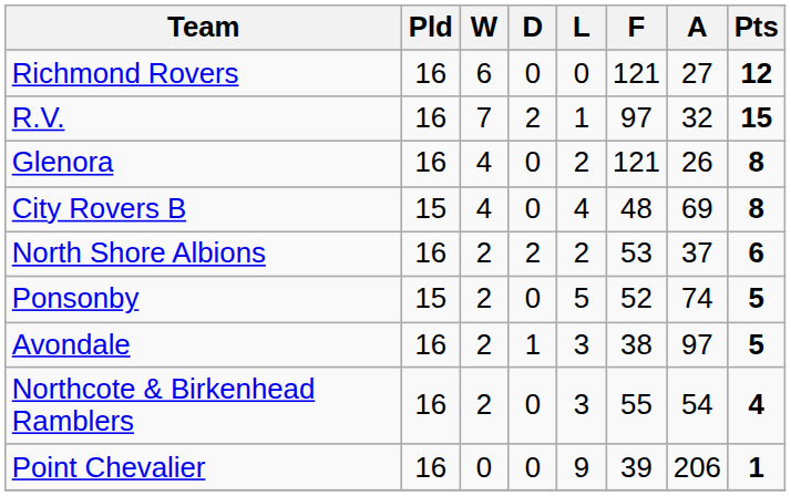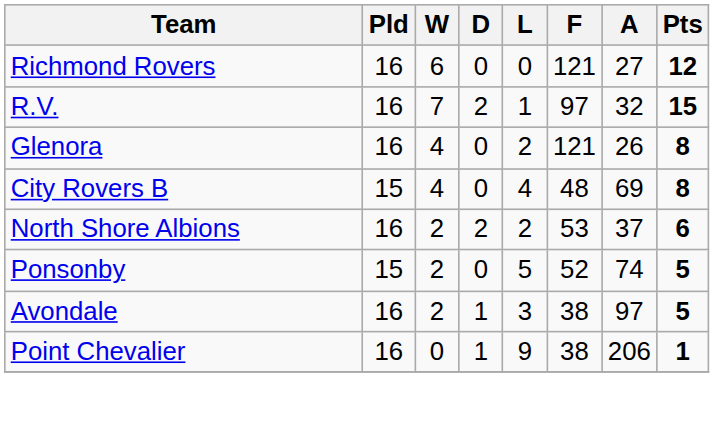- row: Northcote & Birkenhead Ramblers | 16 | 2 | 0 | 3 | 55 | 54 | 4
Point Chevalier | D: 0 -> 1
Point Chevalier | F: 39 -> 38
